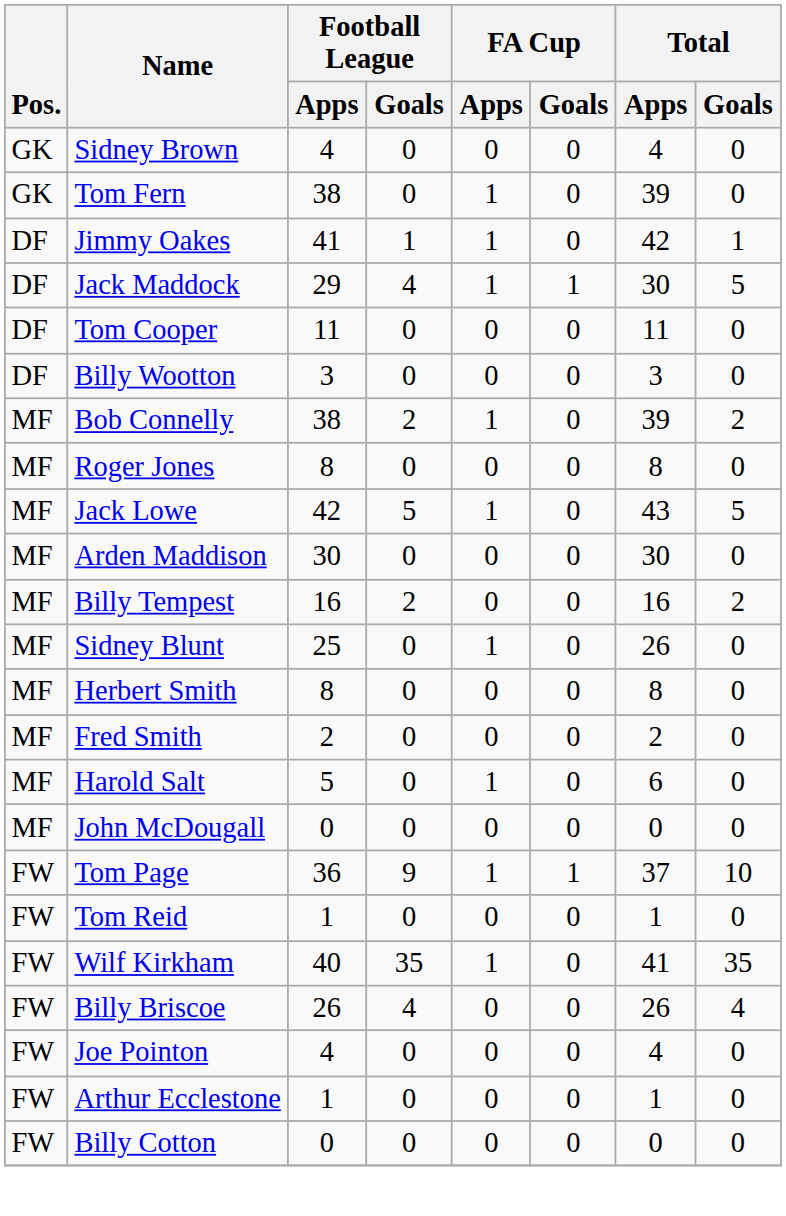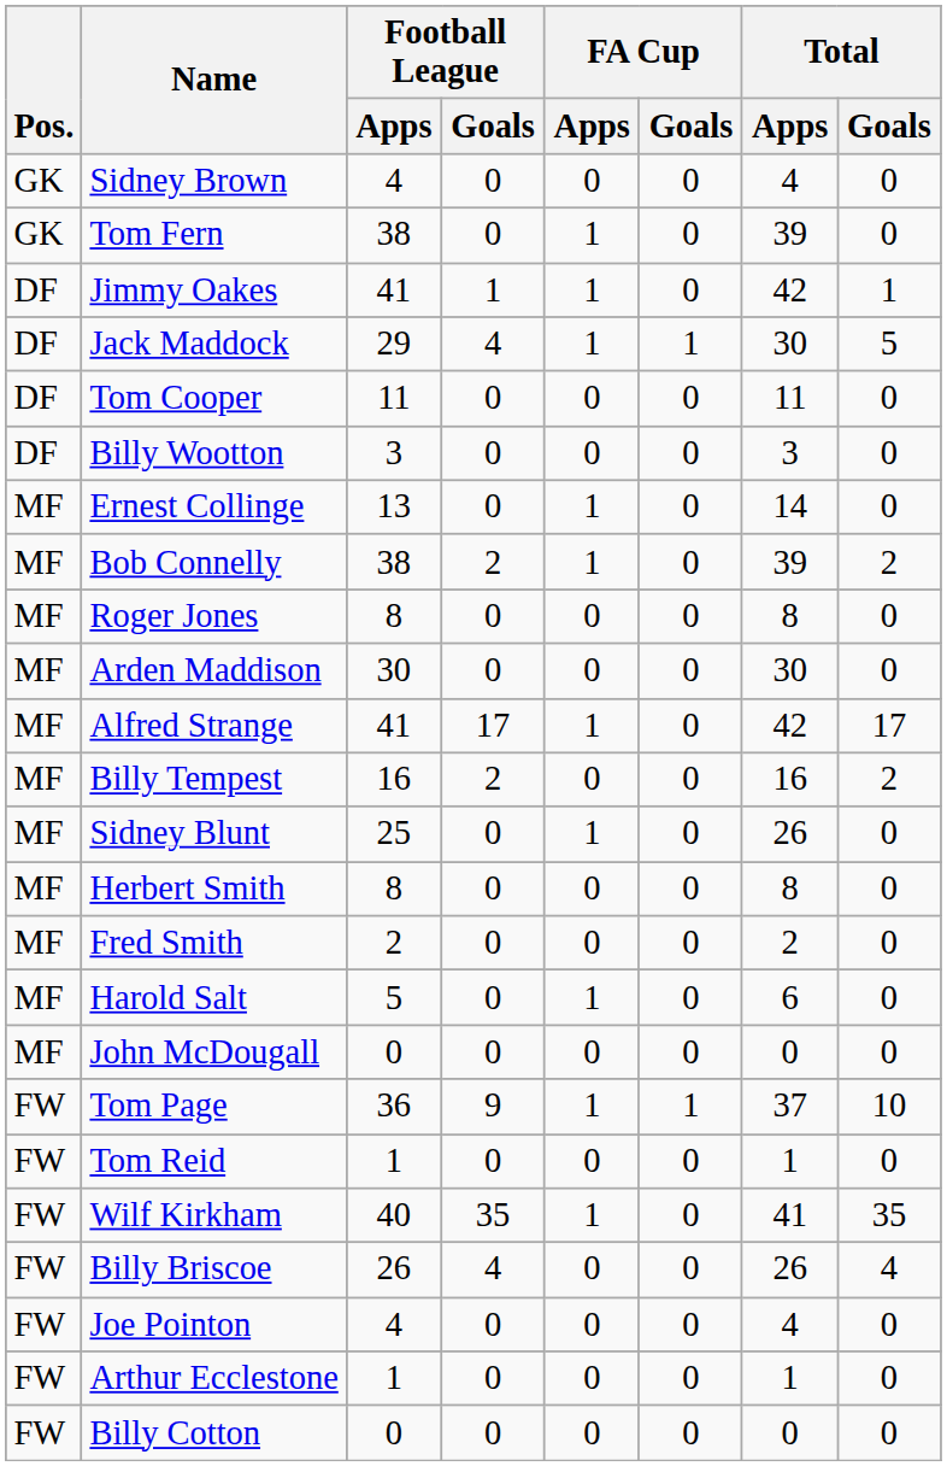+ row: MF | Ernest Collinge | 13 | 0 | 1 | 0 | 14 | 0
- row: MF | Jack Lowe | 42 | 5 | 1 | 0 | 43 | 5
+ row: MF | Alfred Strange | 41 | 17 | 1 | 0 | 42 | 17
